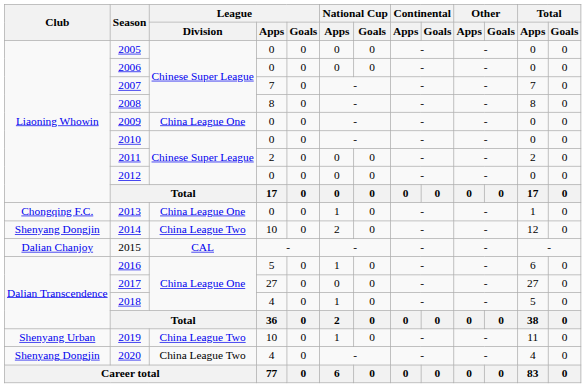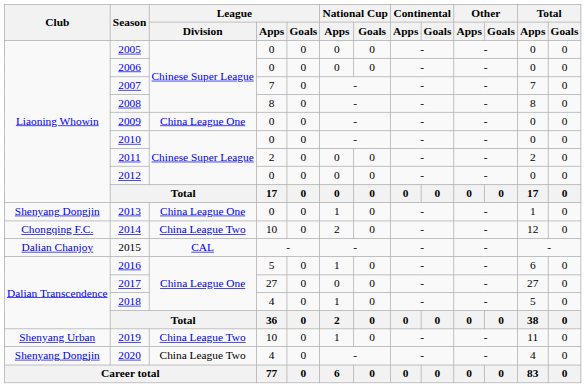2013 | Club: Chongqing F.C. -> Shenyang Dongjin
2014 | Club: Shenyang Dongjin -> Chongqing F.C.
